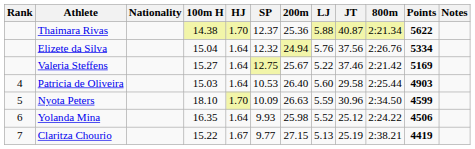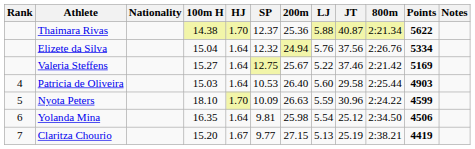Nyota Peters | 800m: 2:34.50 -> 2:24.22
Yolanda Mina | SP: 9.93 -> 9.81
Yolanda Mina | LJ: 5.52 -> 5.54
Yolanda Mina | 800m: 2:24.22 -> 2:34.50
Claritza Chourio | 100m H: 15.22 -> 15.20
